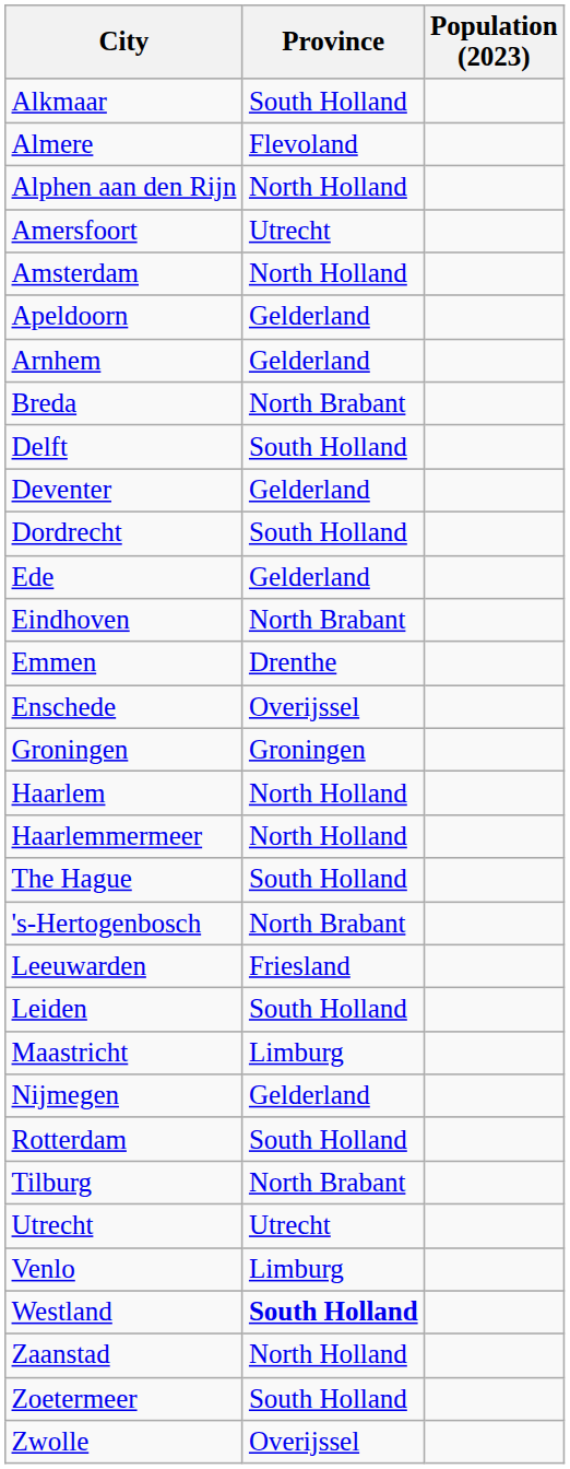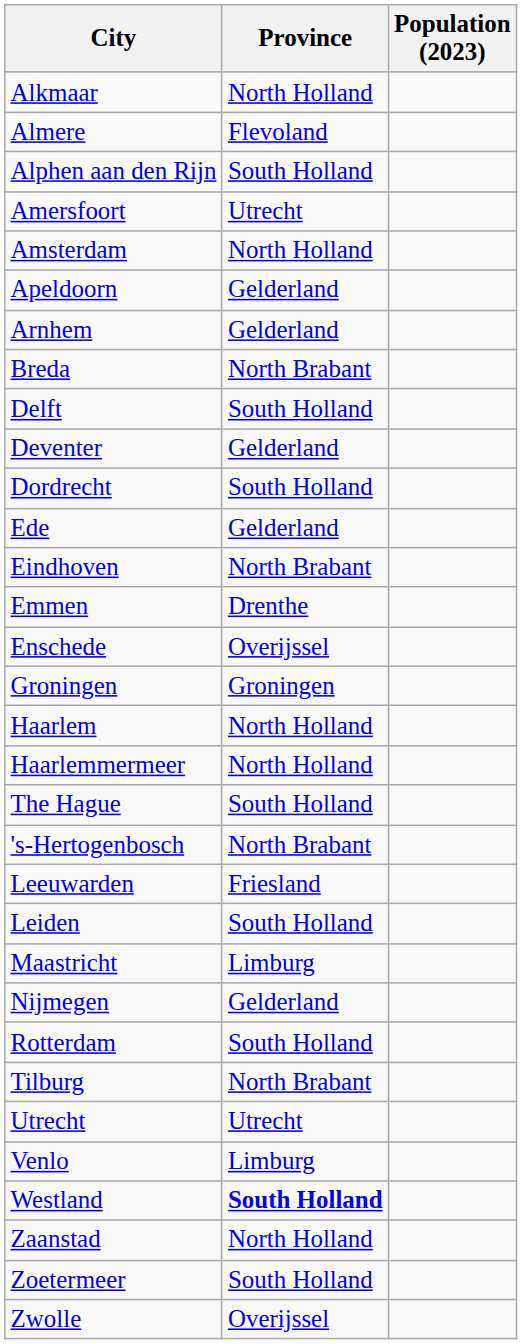Alkmaar | Province: South Holland -> North Holland
Alphen aan den Rijn | Province: North Holland -> South Holland
